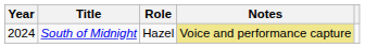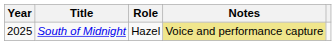South of Midnight | Year: 2024 -> 2025
